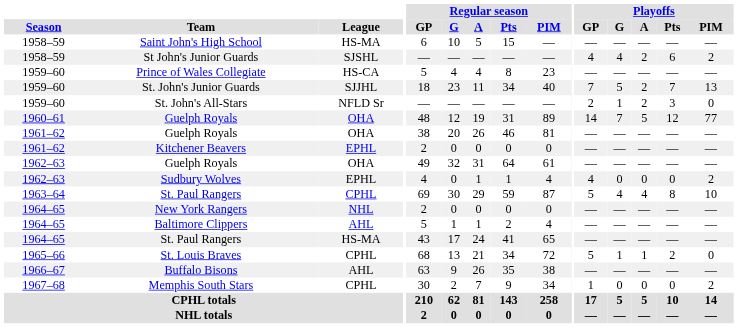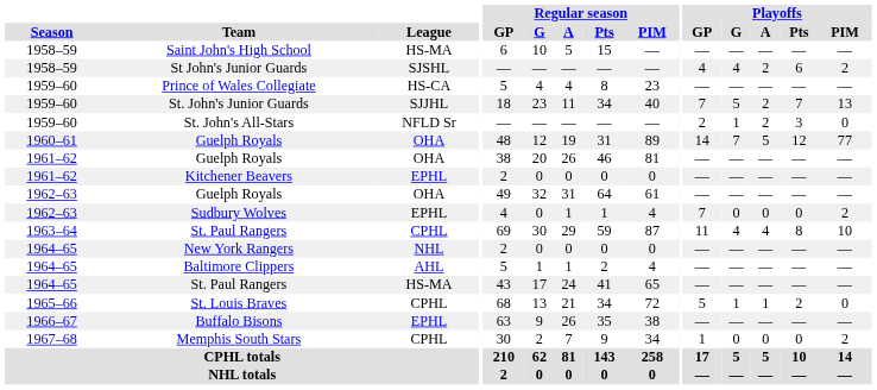Sudbury Wolves | Playoffs / GP: 4 -> 7
1963–64 / St. Paul Rangers | Playoffs / GP: 5 -> 11
Buffalo Bisons | League: AHL -> EPHL
